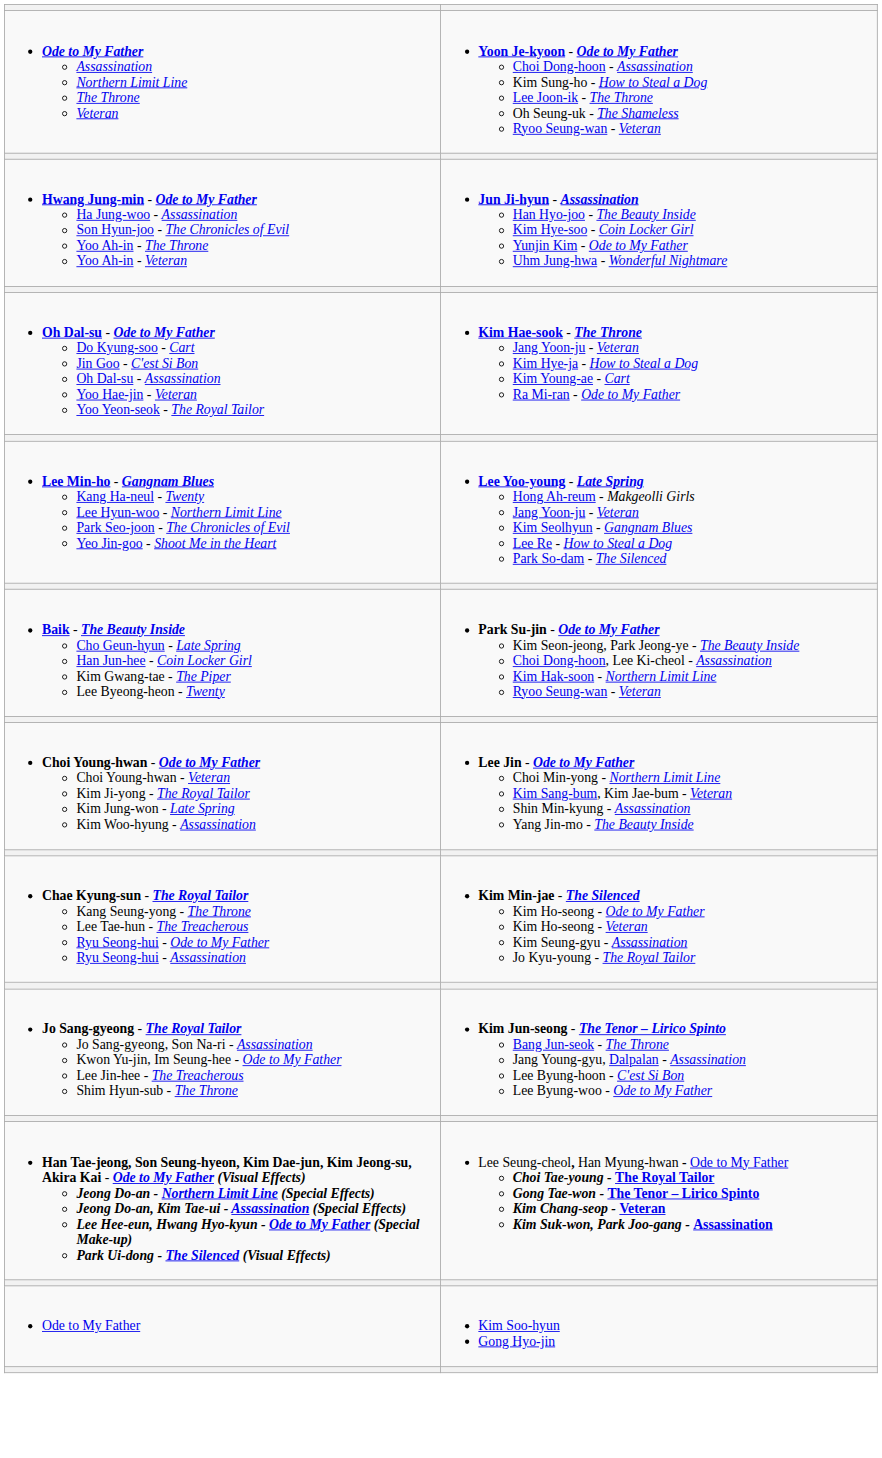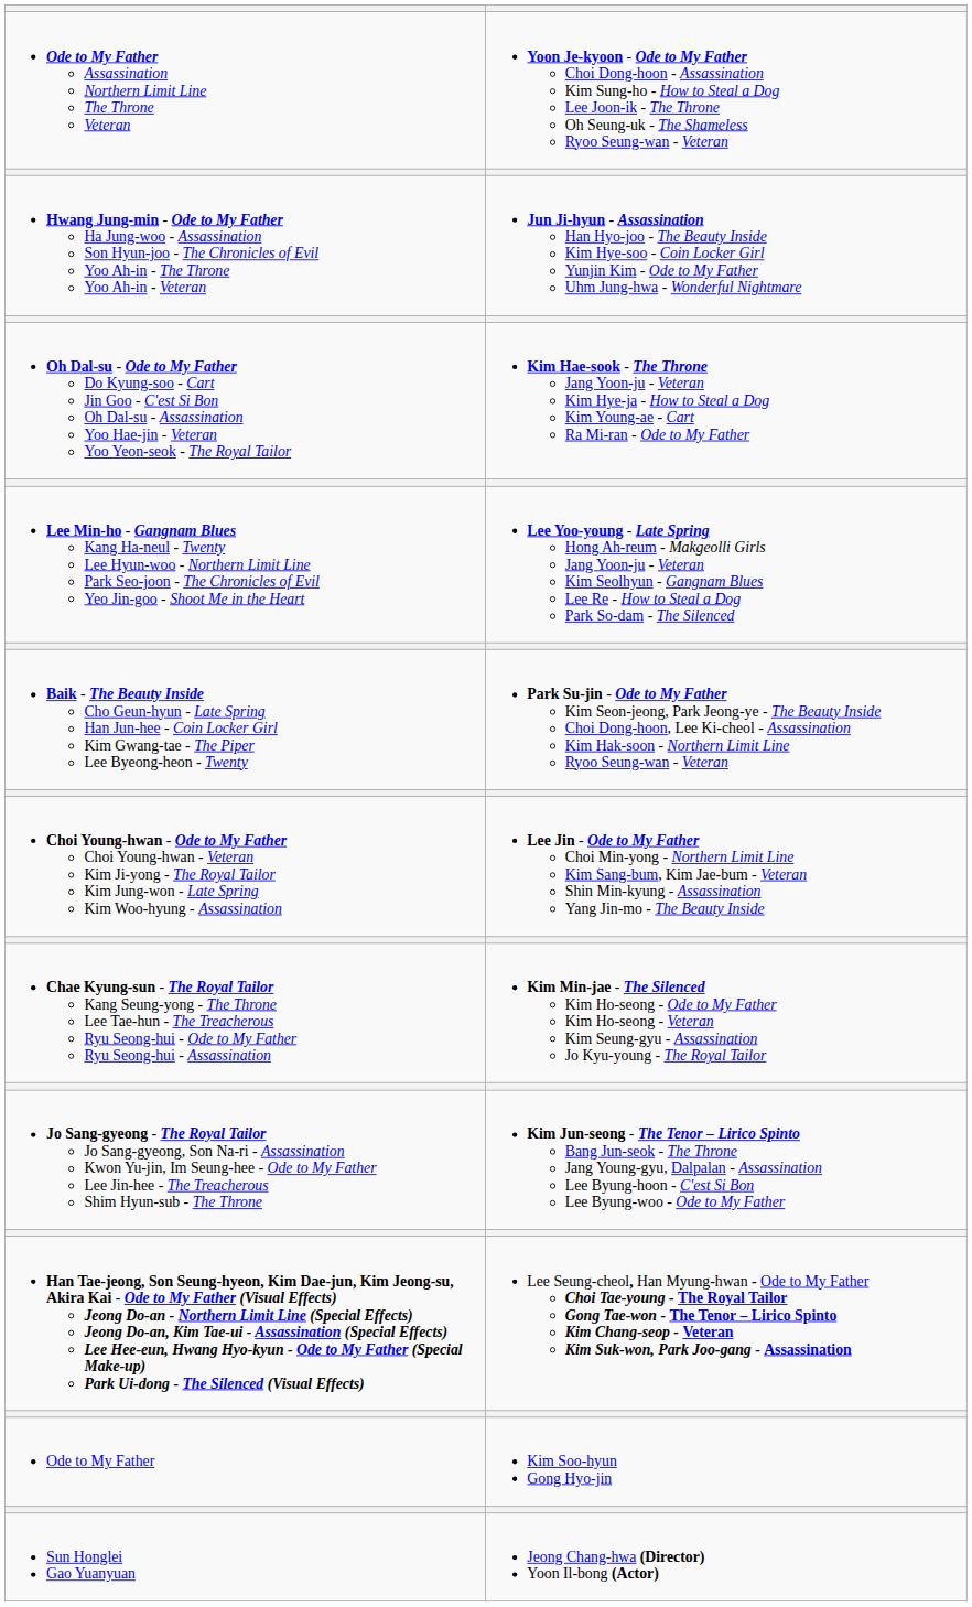+ row: Sun Honglei Gao Yuanyuan | Jeong Chang-hwa (Director) Yoon Il-bong (Actor)
